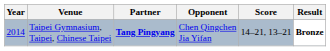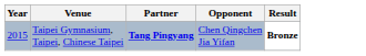- column: Score | 14–21, 13–21
Taipei Gymnasium, Taipei, Chinese Taipei | Year: 2014 -> 2015
